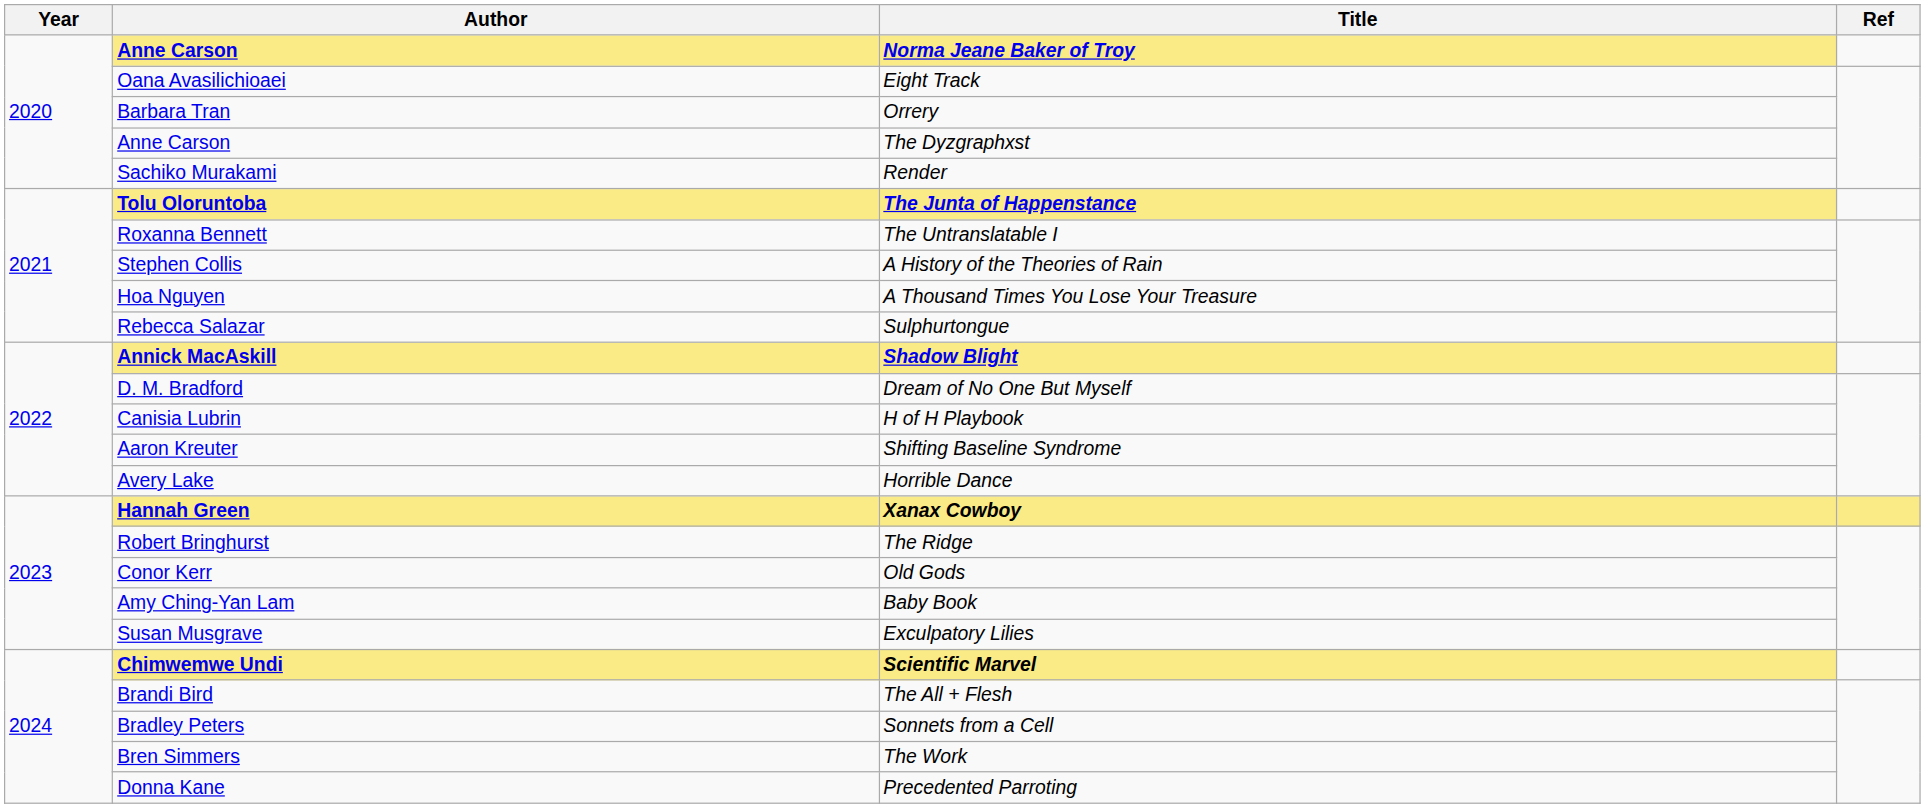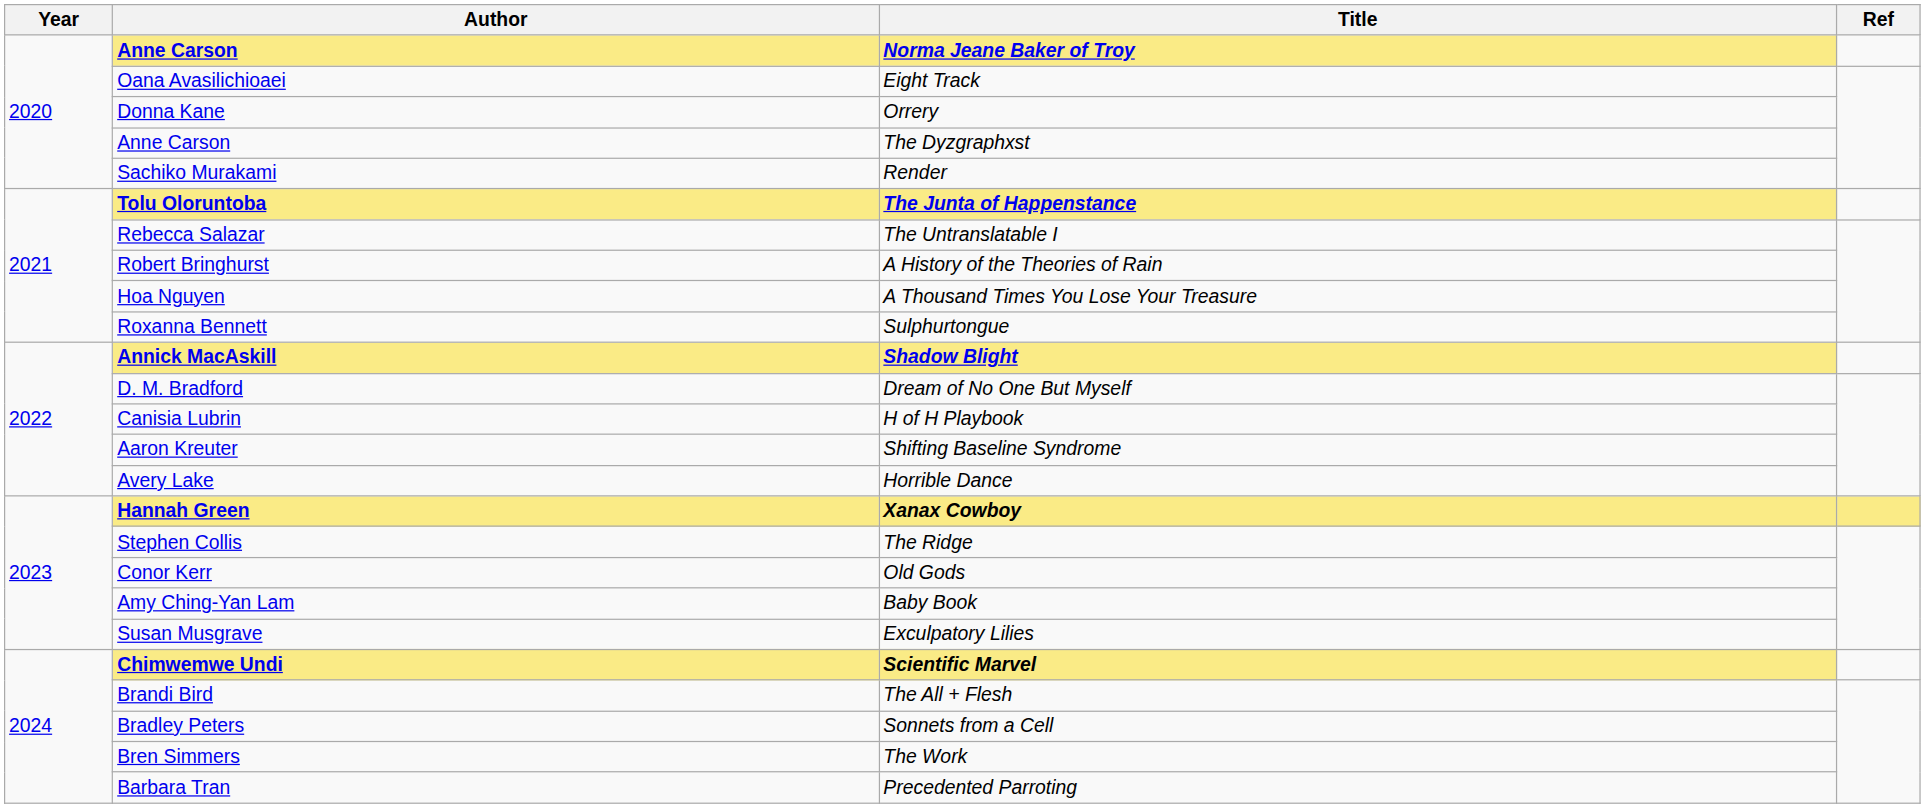Orrery | Author: Barbara Tran -> Donna Kane
The Untranslatable I | Author: Roxanna Bennett -> Rebecca Salazar
A History of the Theories of Rain | Author: Stephen Collis -> Robert Bringhurst
Sulphurtongue | Author: Rebecca Salazar -> Roxanna Bennett
The Ridge | Author: Robert Bringhurst -> Stephen Collis
Precedented Parroting | Author: Donna Kane -> Barbara Tran
